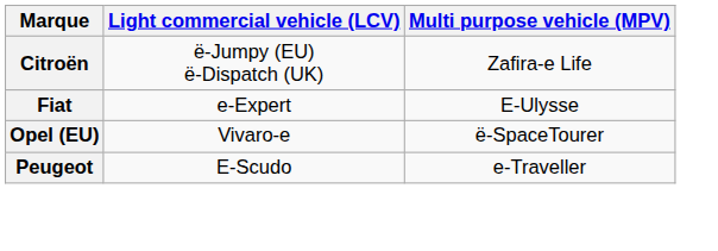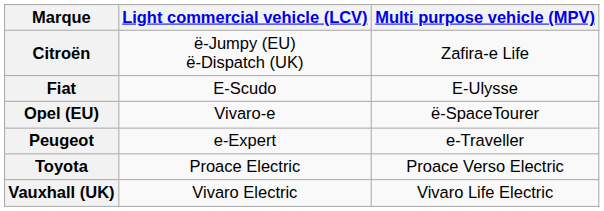Fiat | Light commercial vehicle (LCV): e-Expert -> E-Scudo
Peugeot | Light commercial vehicle (LCV): E-Scudo -> e-Expert
+ row: Toyota | Proace Electric | Proace Verso Electric
+ row: Vauxhall (UK) | Vivaro Electric | Vivaro Life Electric
